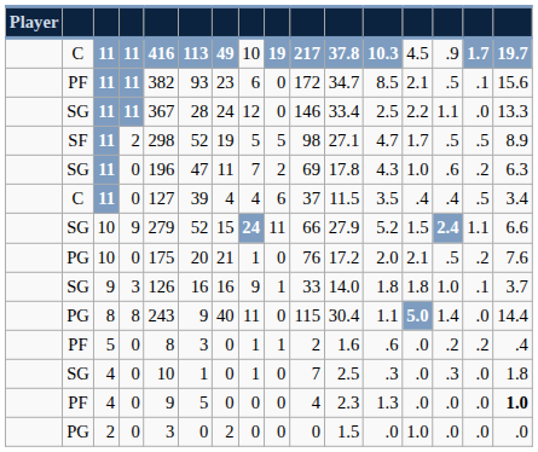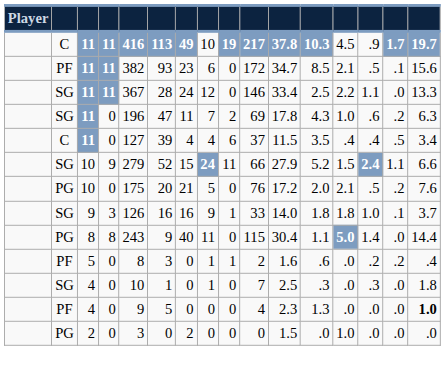- row: SF | 11 | 2 | 298 | 52 | 19 | 5 | 5 | 98 | 27.1 | 4.7 | 1.7 | .5 | .5 | 8.9
PG / 10 | column 8: 1 -> 5
